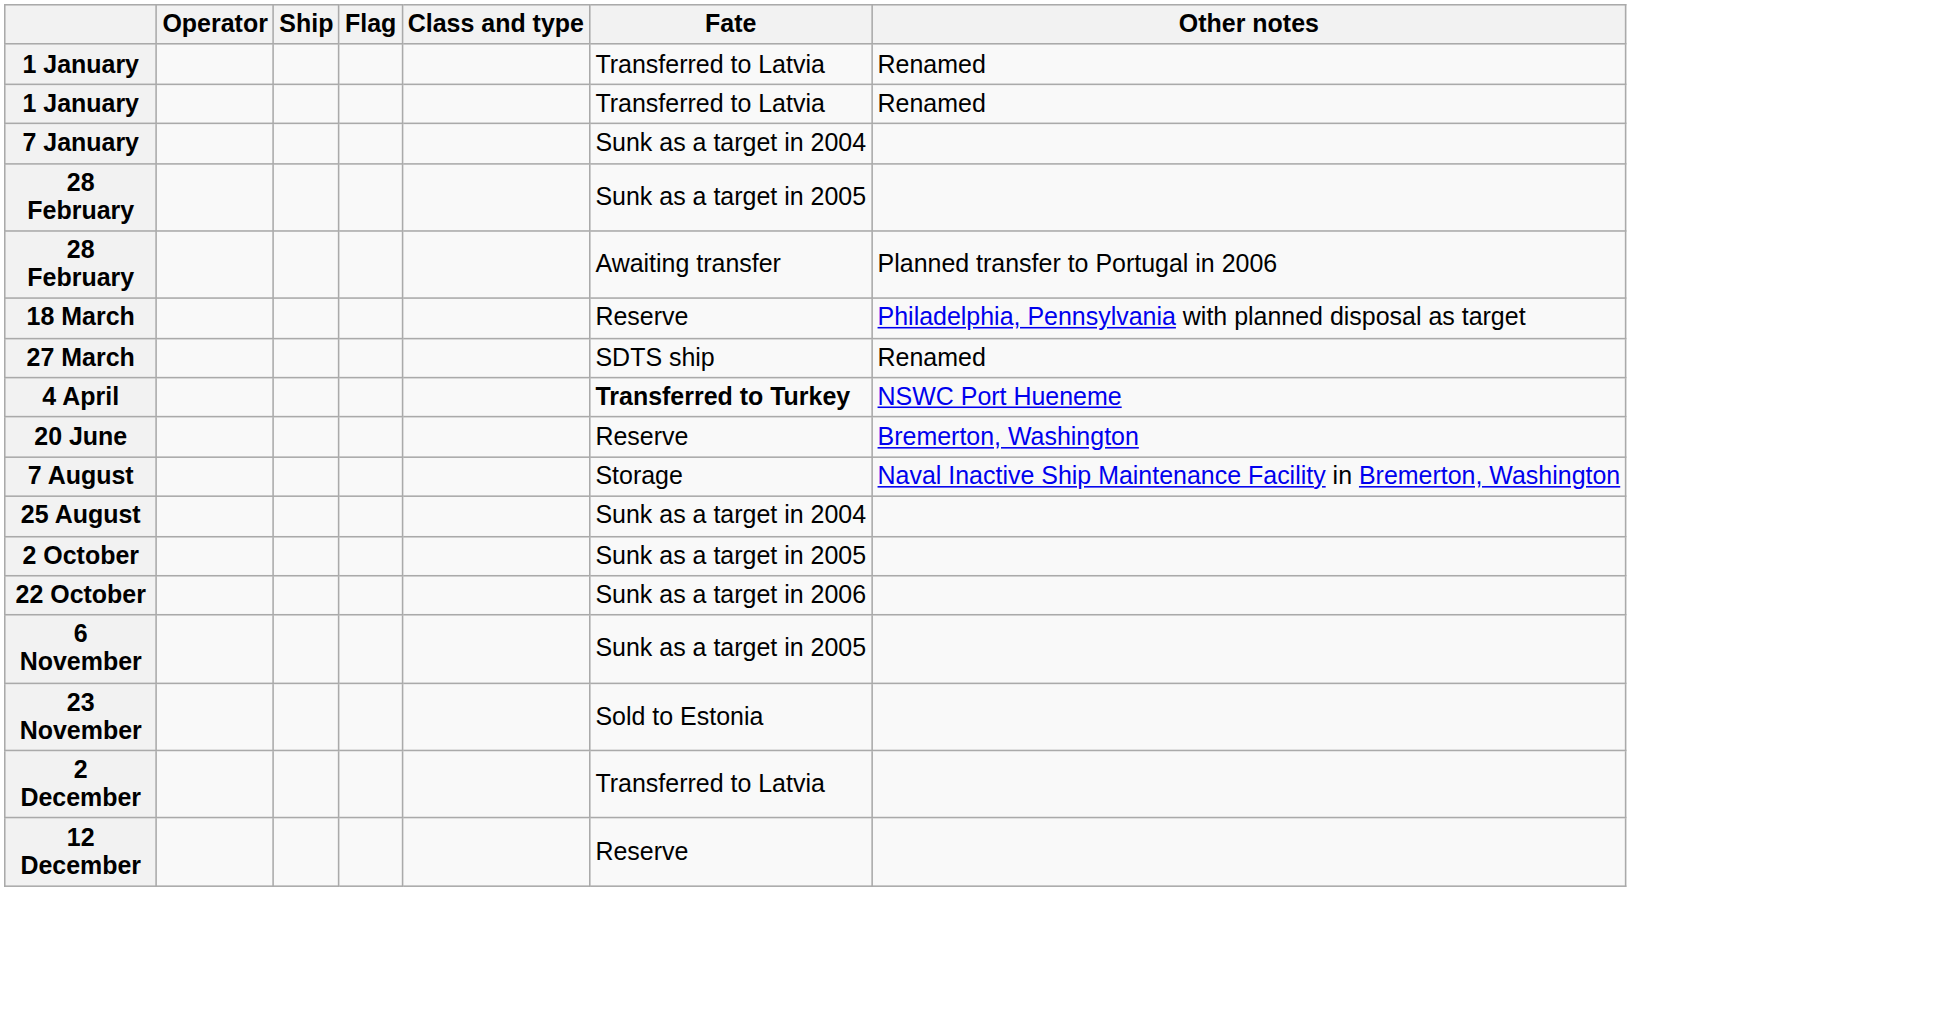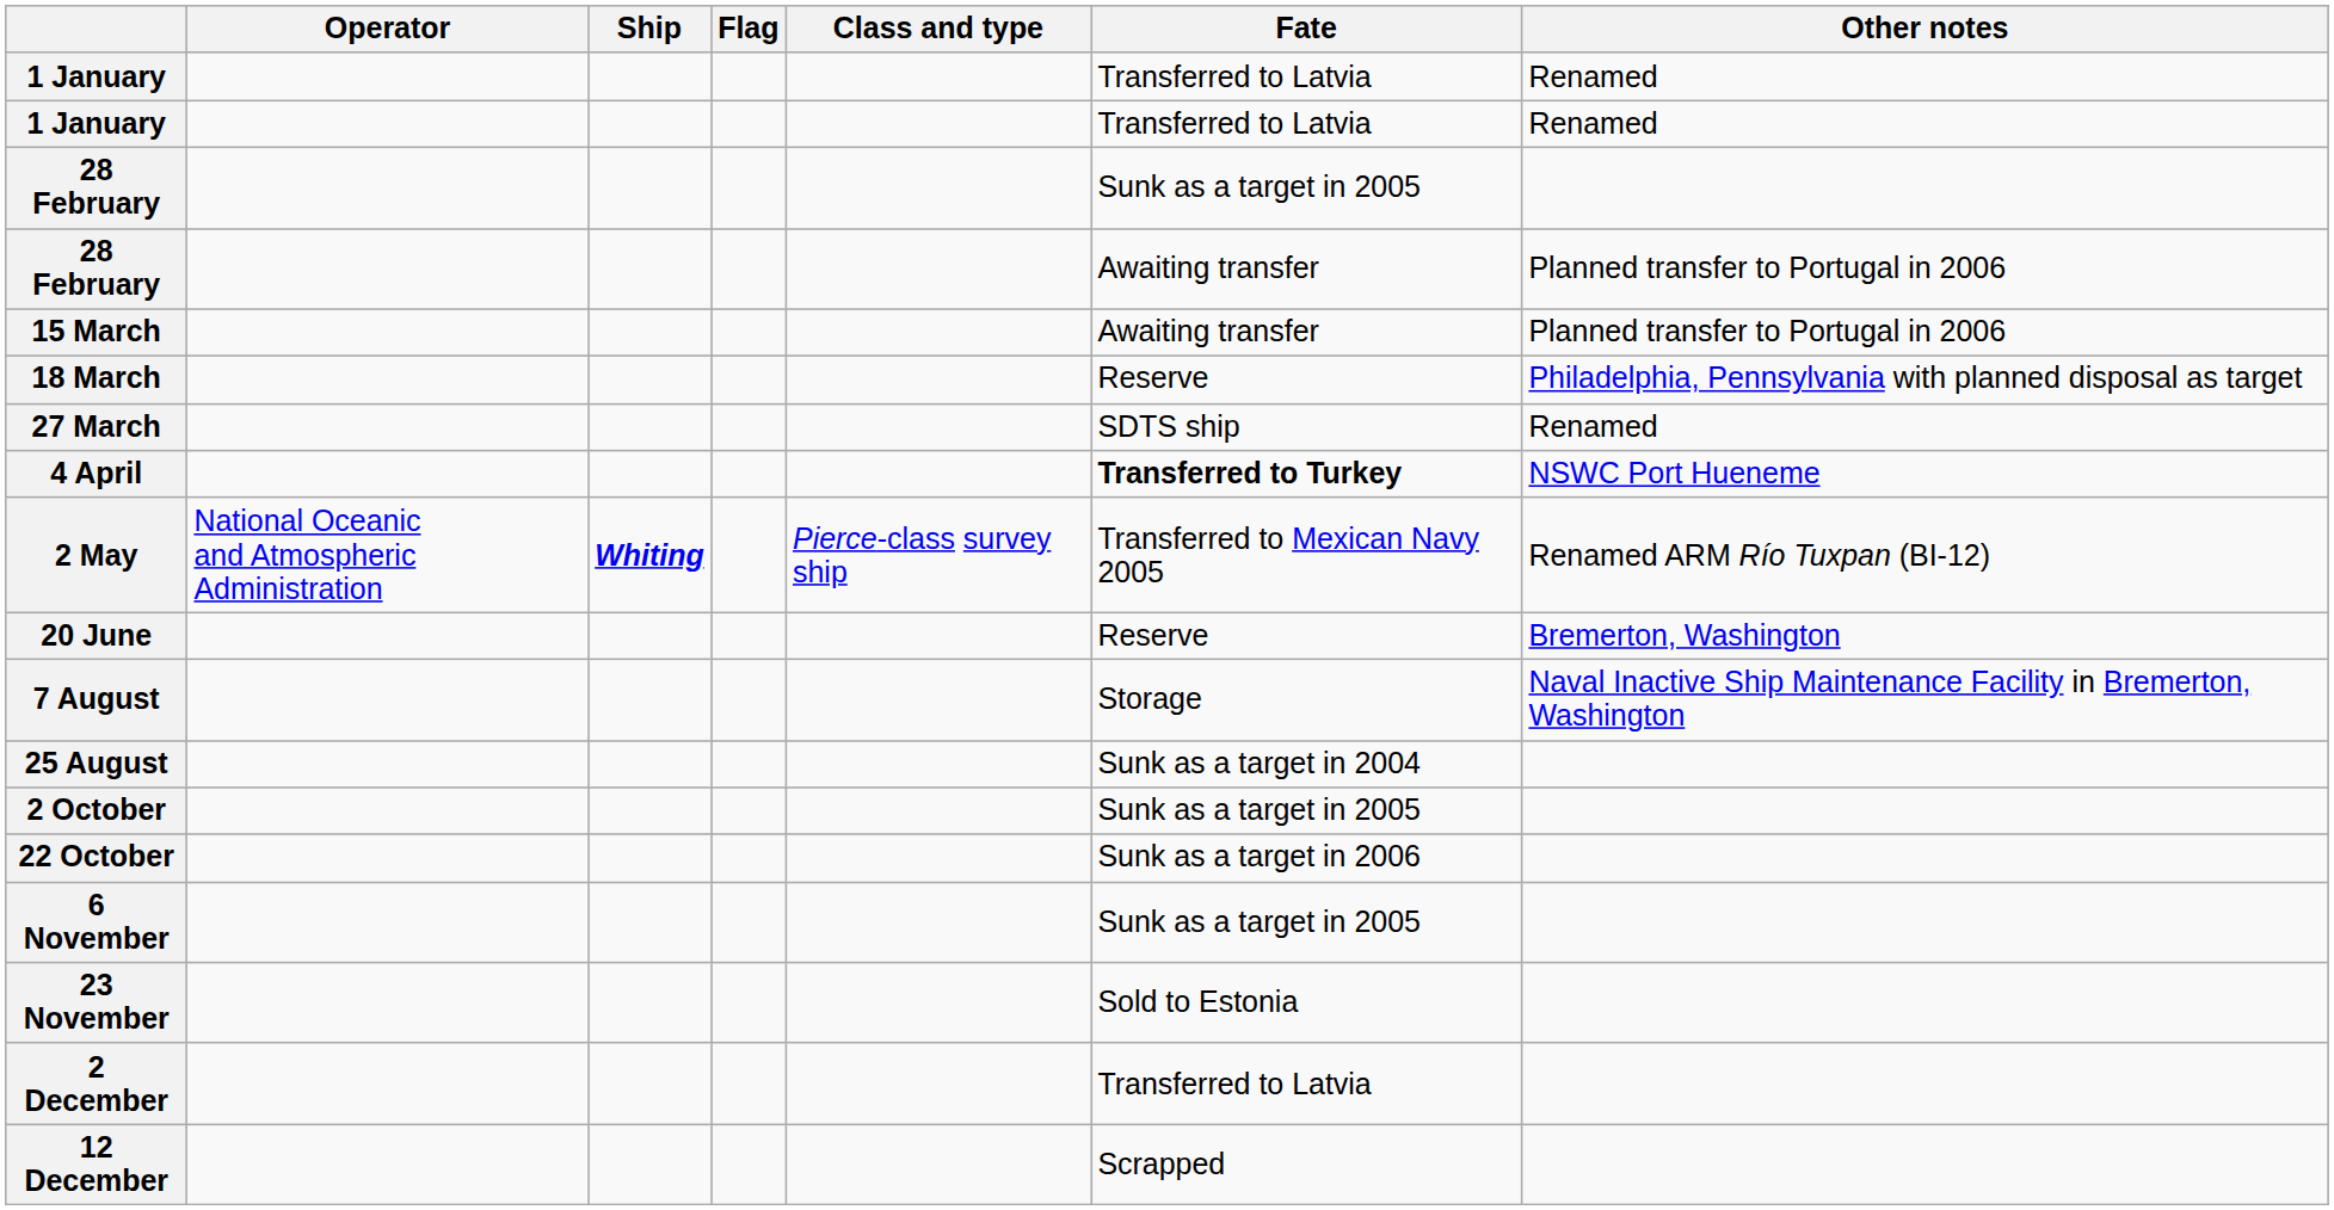- row: 7 January | Sunk as a target in 2004
+ row: 15 March | Awaiting transfer | Planned transfer to Portugal in 2006
+ row: 2 May | National Oceanic and Atmospheric Administration | Whiting | Pierce-class survey ship | Transferred to Mexican Navy 2005 | Renamed ARM Río Tuxpan (BI-12)
12 December | Fate: Reserve -> Scrapped
